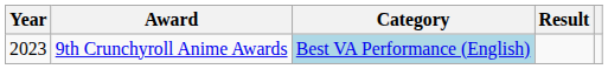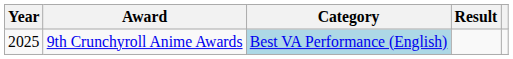9th Crunchyroll Anime Awards | Year: 2023 -> 2025
